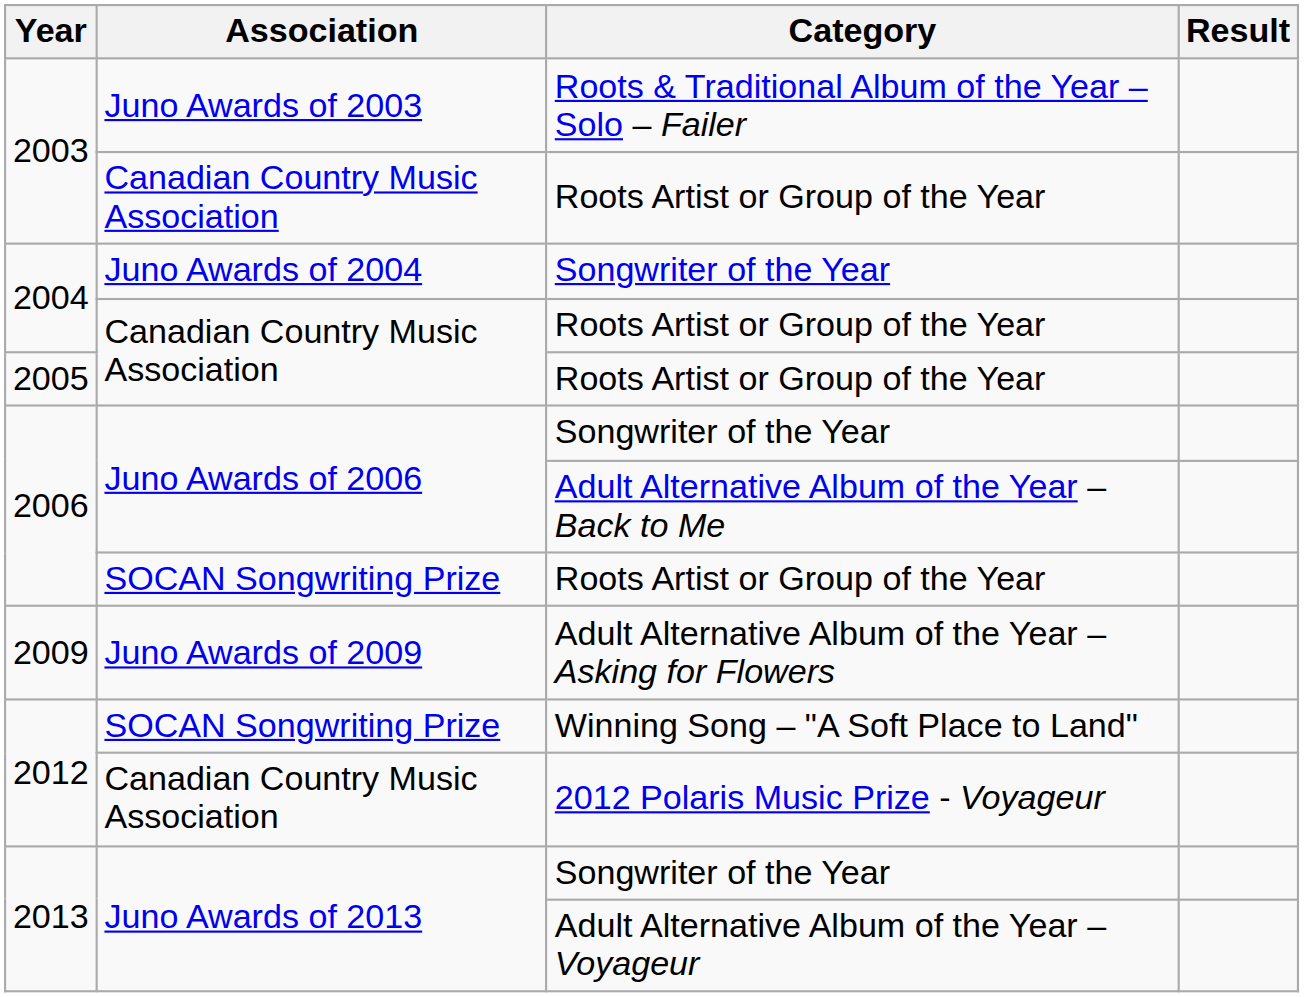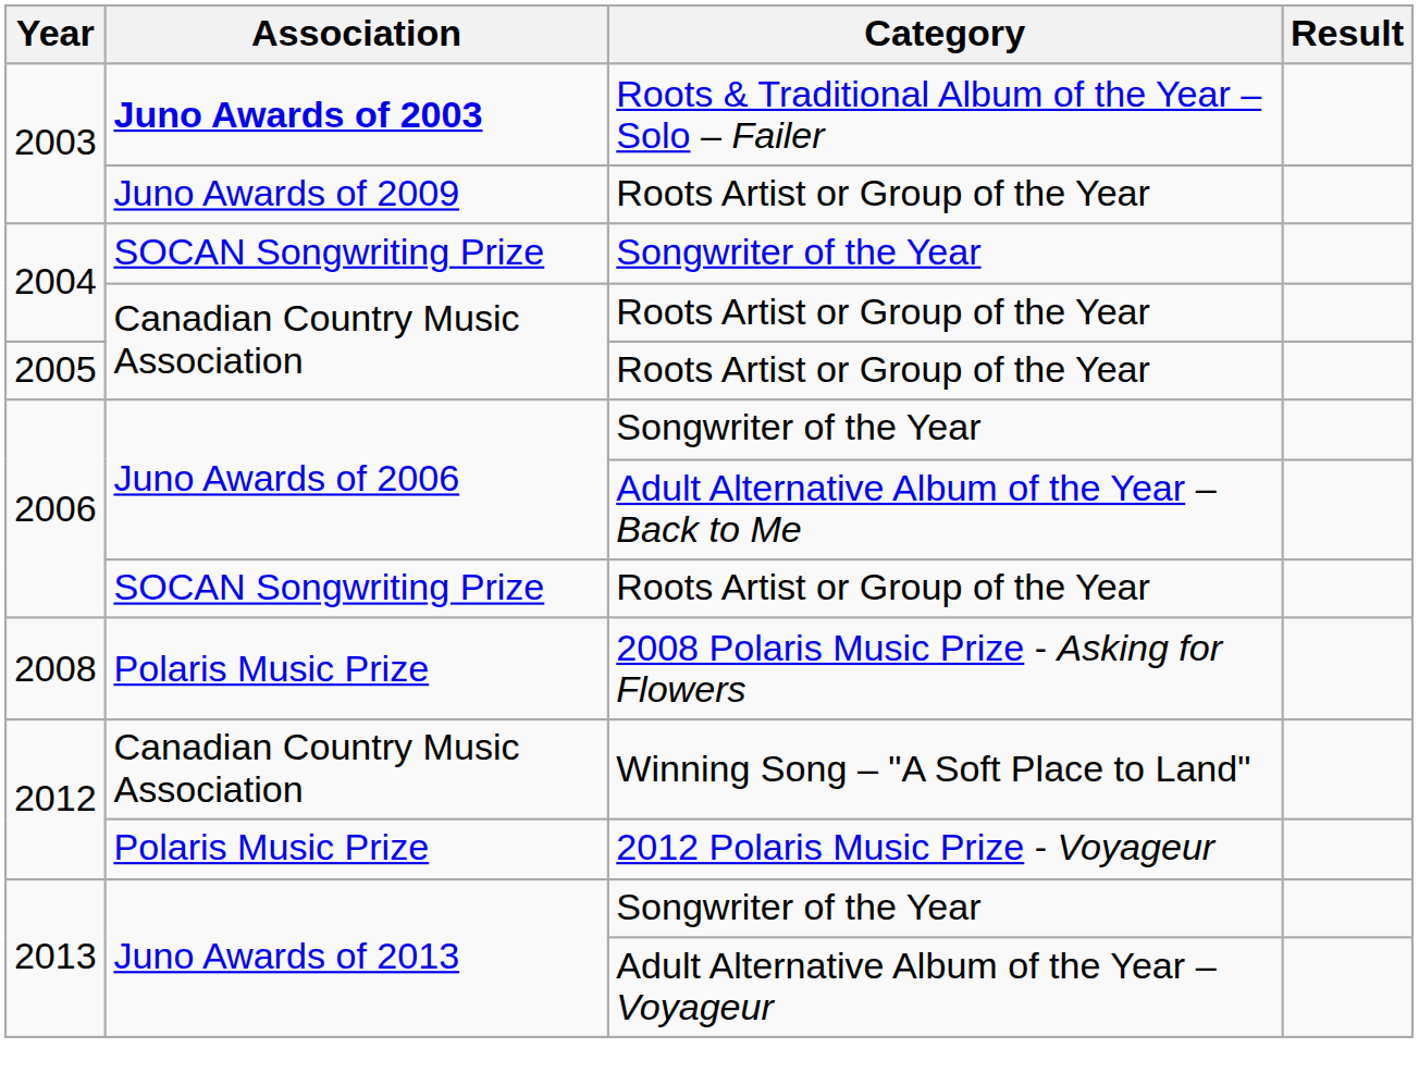Roots & Traditional Album of the Year – Solo – Failer | Association: normal -> bold
2003 / Roots Artist or Group of the Year | Association: Canadian Country Music Association -> Juno Awards of 2009
2004 / Songwriter of the Year | Association: Juno Awards of 2004 -> SOCAN Songwriting Prize
+ row: 2008 | Polaris Music Prize | 2008 Polaris Music Prize - Asking for Flowers
- row: 2009 | Juno Awards of 2009 | Adult Alternative Album of the Year – Asking for Flowers
Winning Song – "A Soft Place to Land" | Association: SOCAN Songwriting Prize -> Canadian Country Music Association
2012 Polaris Music Prize - Voyageur | Association: Canadian Country Music Association -> Polaris Music Prize
